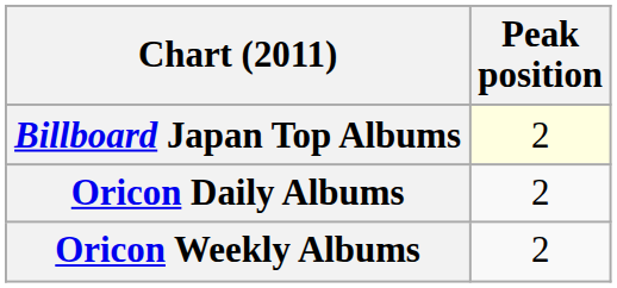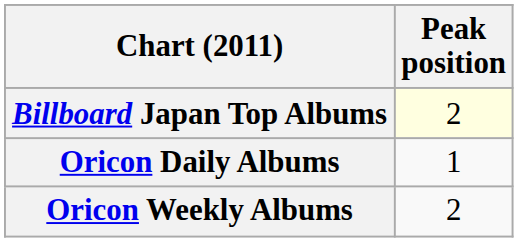Oricon Daily Albums | Peak position: 2 -> 1
